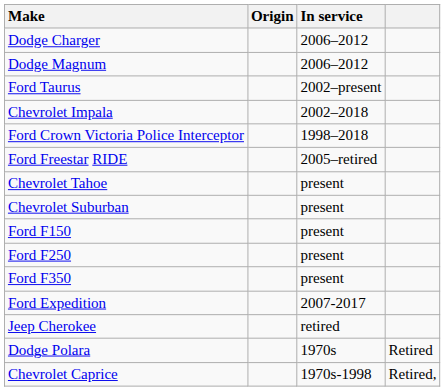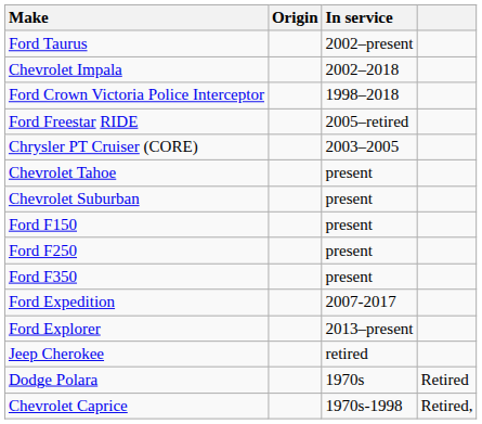- row: Dodge Charger | 2006–2012
- row: Dodge Magnum | 2006–2012
+ row: Chrysler PT Cruiser (CORE) | 2003–2005
+ row: Ford Explorer | 2013–present
